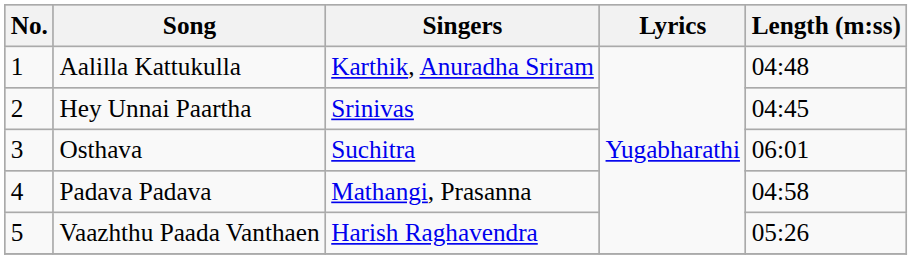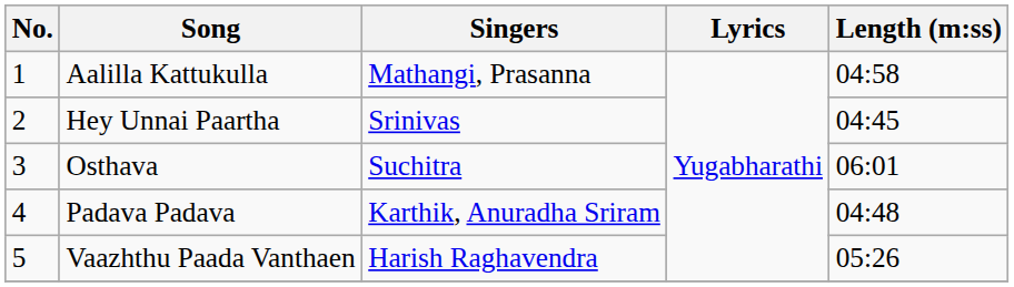Aalilla Kattukulla | Singers: Karthik, Anuradha Sriram -> Mathangi, Prasanna
Aalilla Kattukulla | Length (m:ss): 04:48 -> 04:58
Padava Padava | Singers: Mathangi, Prasanna -> Karthik, Anuradha Sriram
Padava Padava | Length (m:ss): 04:58 -> 04:48
